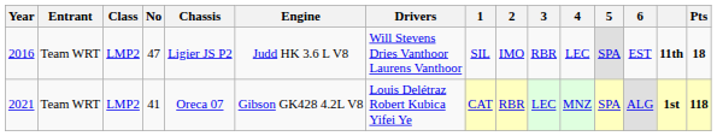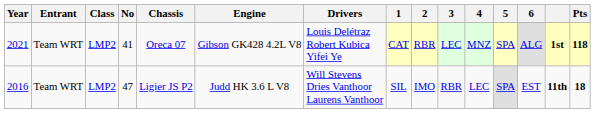rows swapped: 2016 <-> 2021
